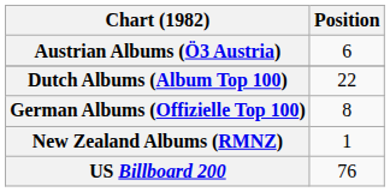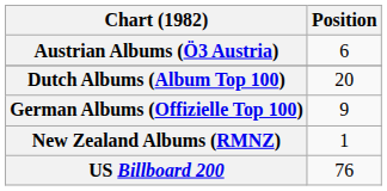Dutch Albums (Album Top 100) | Position: 22 -> 20
German Albums (Offizielle Top 100) | Position: 8 -> 9
